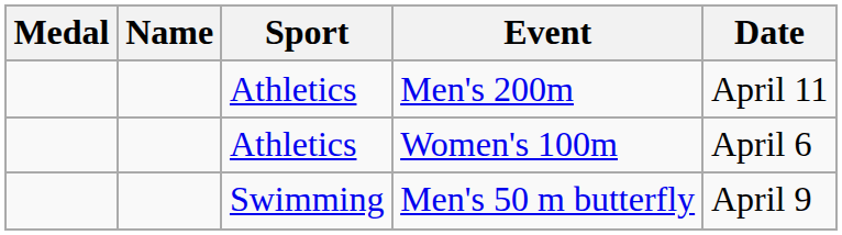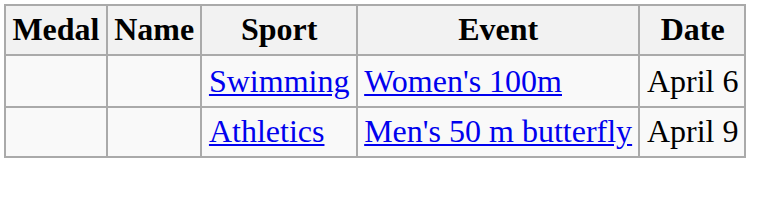- row: Athletics | Men's 200m | April 11
Women's 100m | Sport: Athletics -> Swimming
Men's 50 m butterfly | Sport: Swimming -> Athletics
